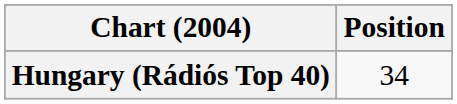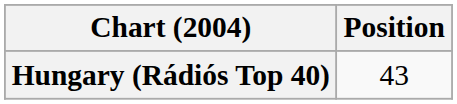Hungary (Rádiós Top 40) | Position: 34 -> 43
